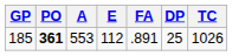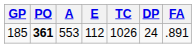columns swapped: TC <-> FA
185 | DP: 25 -> 24
